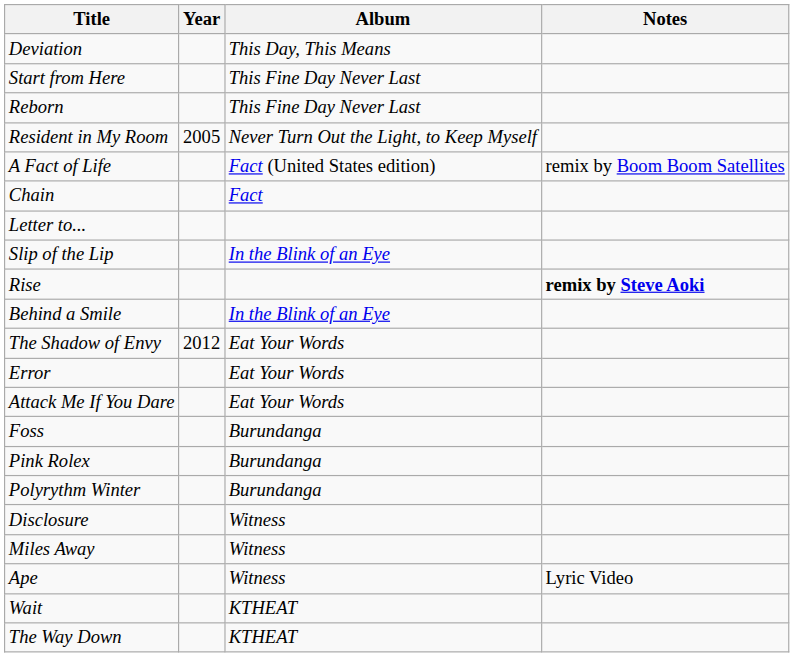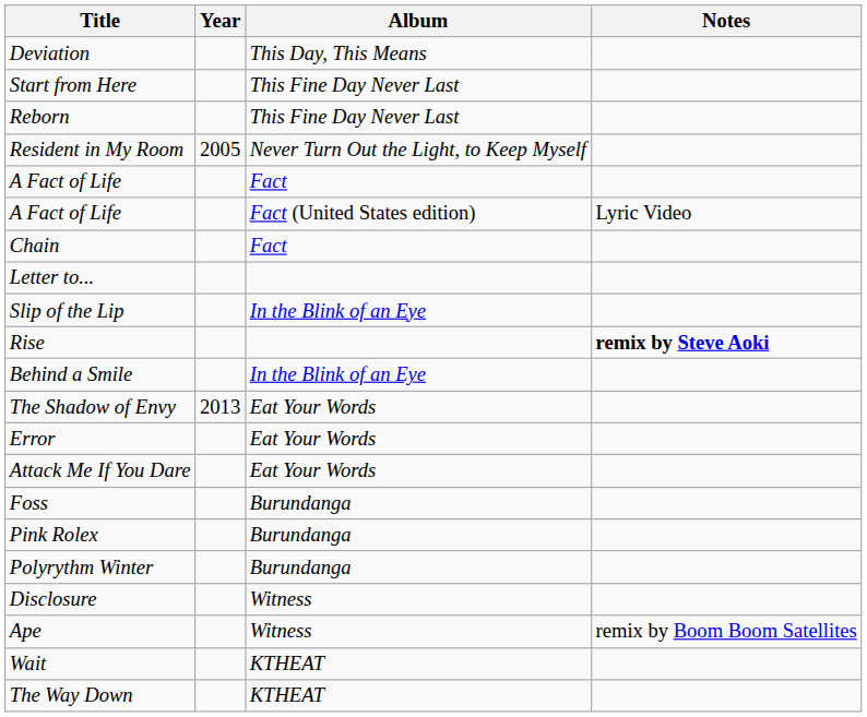+ row: A Fact of Life | Fact
A Fact of Life / Fact (United States edition) | Notes: remix by Boom Boom Satellites -> Lyric Video
The Shadow of Envy | Year: 2012 -> 2013
- row: Miles Away | Witness
Ape | Notes: Lyric Video -> remix by Boom Boom Satellites
